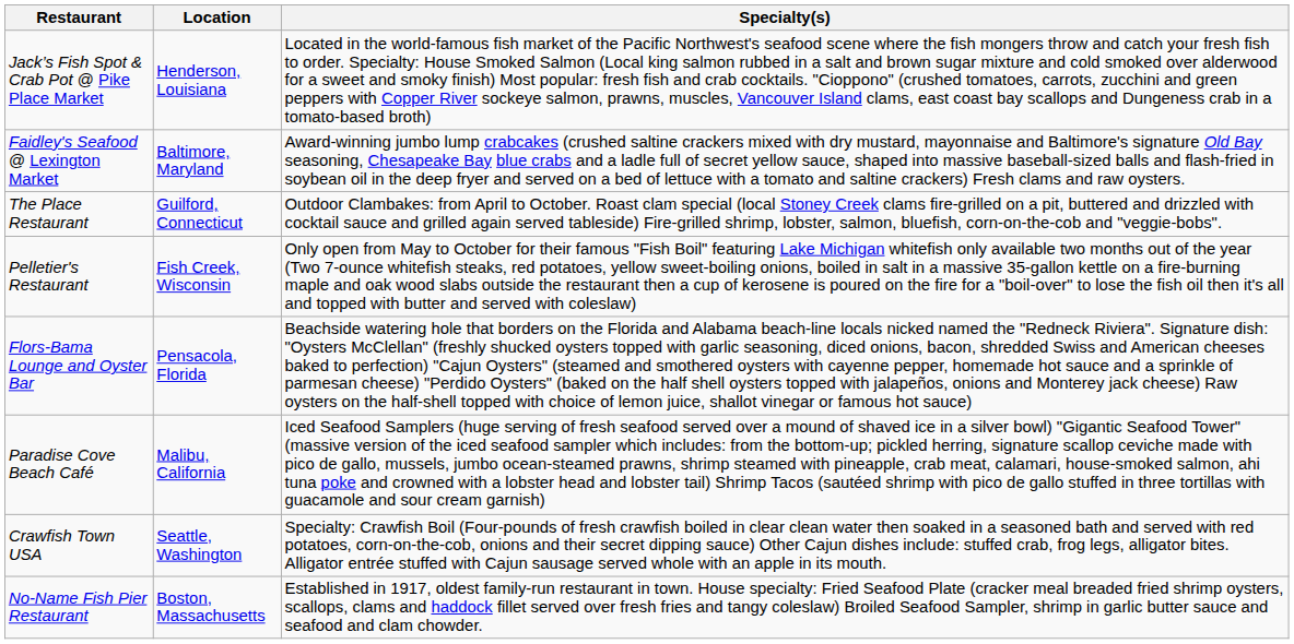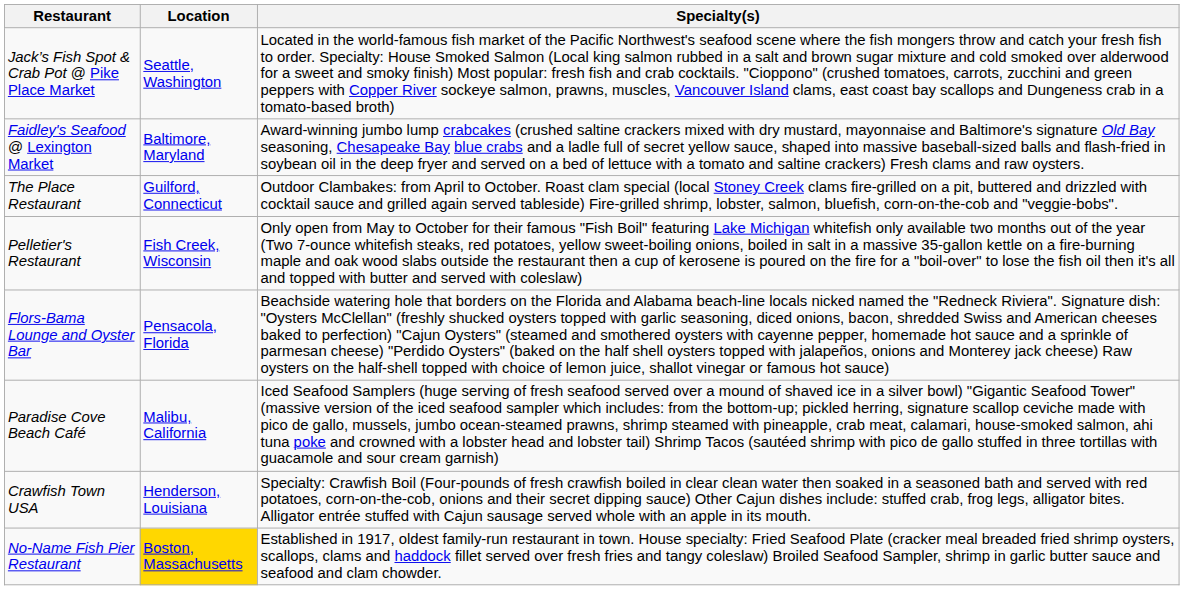Jack’s Fish Spot & Crab Pot @ Pike Place Market | Location: Henderson, Louisiana -> Seattle, Washington
Crawfish Town USA | Location: Seattle, Washington -> Henderson, Louisiana
No-Name Fish Pier Restaurant | Location: no background -> gold background
